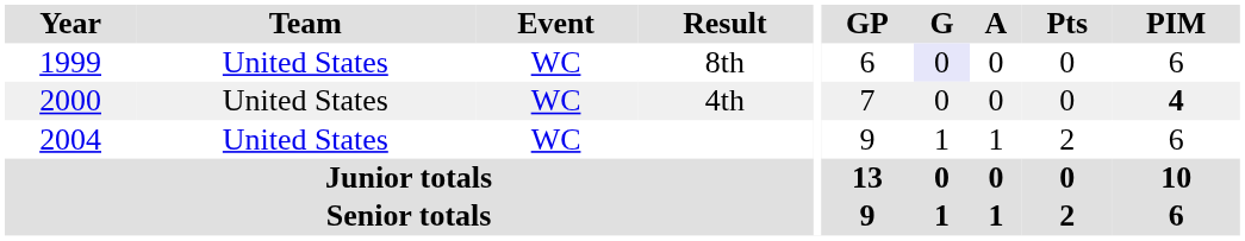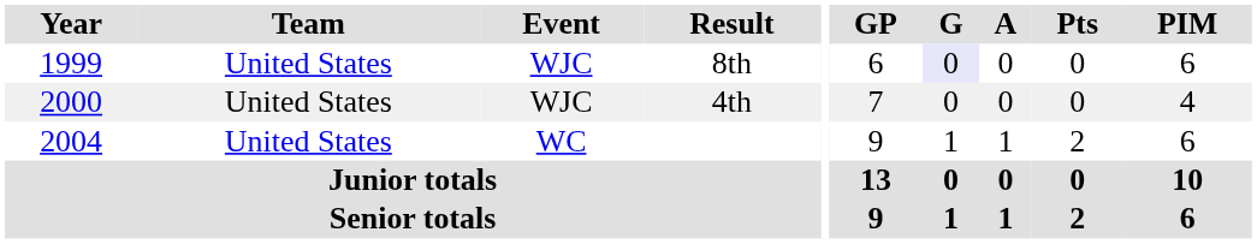8th | Event: WC -> WJC
4th | Event: WC -> WJC
4th | PIM: bold -> normal
